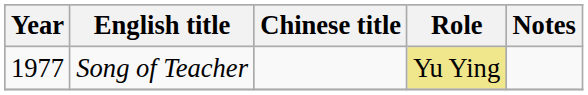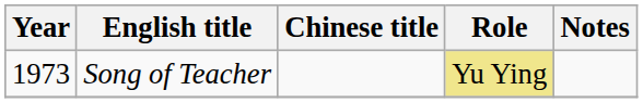Song of Teacher | Year: 1977 -> 1973
